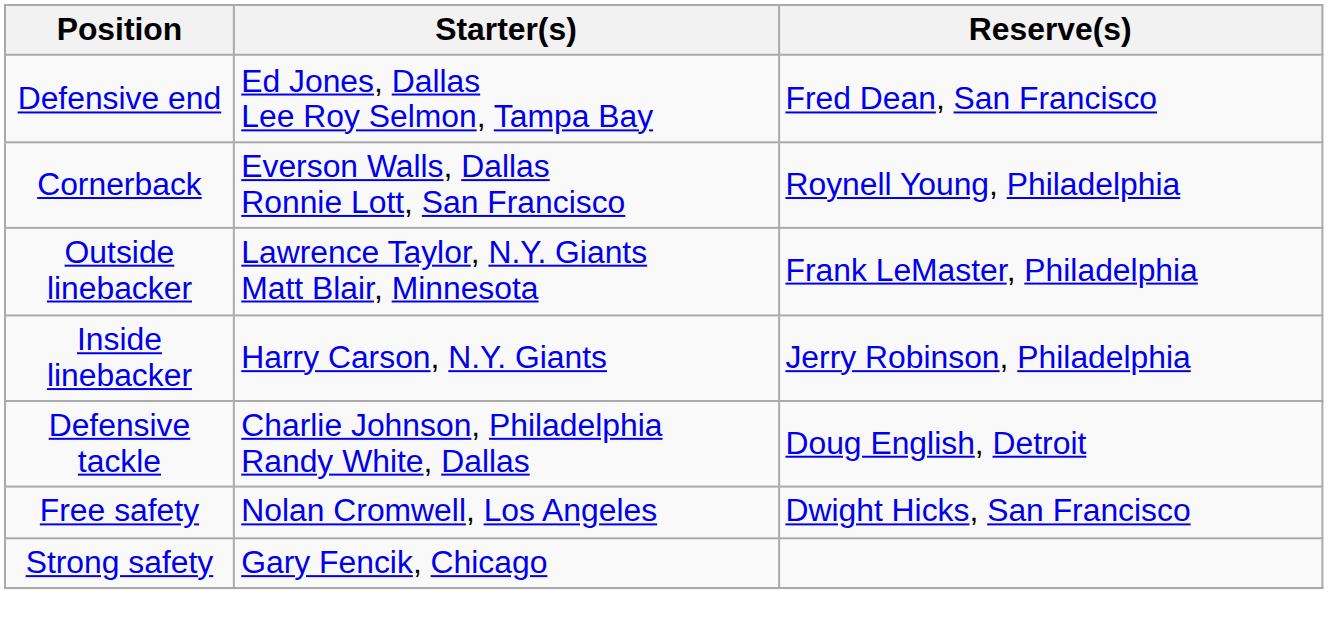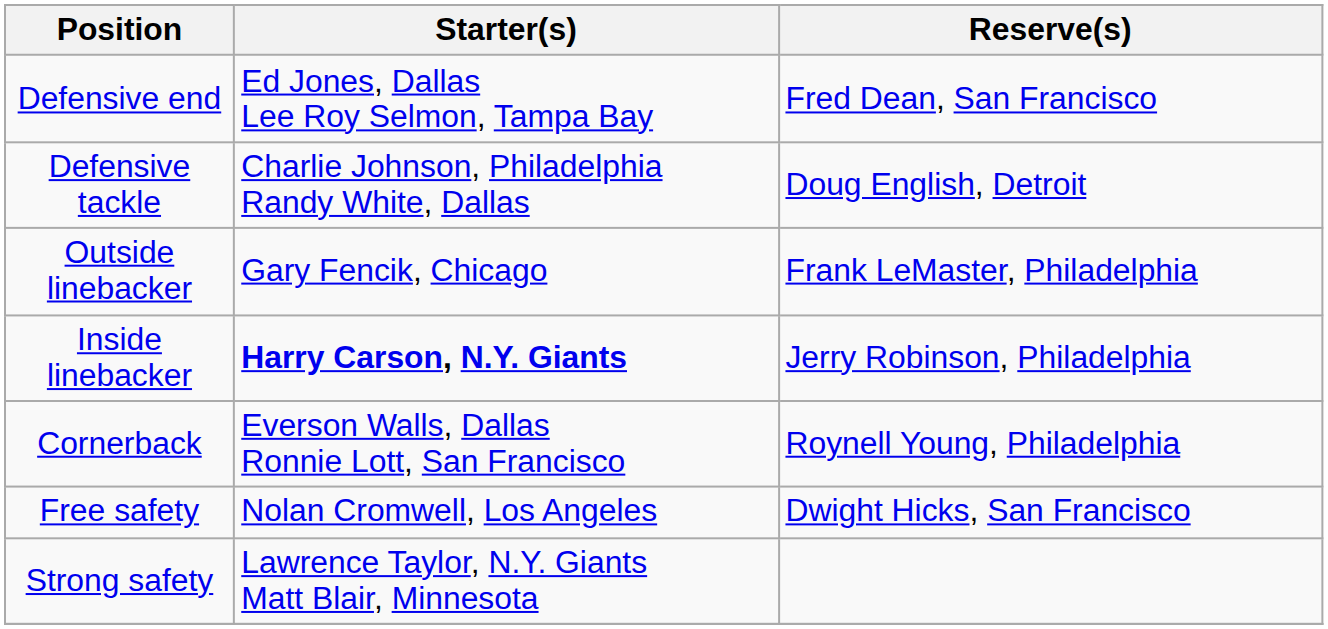rows swapped: Defensive tackle <-> Cornerback
Outside linebacker | Starter(s): Lawrence Taylor, N.Y. Giants Matt Blair, Minnesota -> Gary Fencik, Chicago
Inside linebacker | Starter(s): normal -> bold
Strong safety | Starter(s): Gary Fencik, Chicago -> Lawrence Taylor, N.Y. Giants Matt Blair, Minnesota
